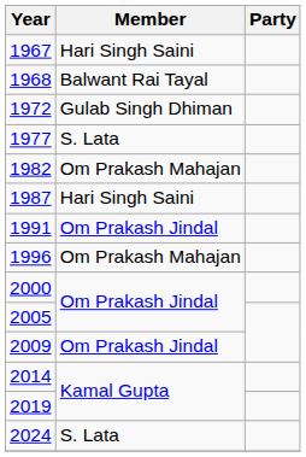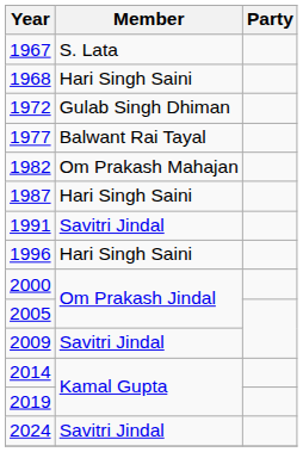1967 | Member: Hari Singh Saini -> S. Lata
1968 | Member: Balwant Rai Tayal -> Hari Singh Saini
1977 | Member: S. Lata -> Balwant Rai Tayal
1991 | Member: Om Prakash Jindal -> Savitri Jindal
1996 | Member: Om Prakash Mahajan -> Hari Singh Saini
2009 | Member: Om Prakash Jindal -> Savitri Jindal
2024 | Member: S. Lata -> Savitri Jindal
